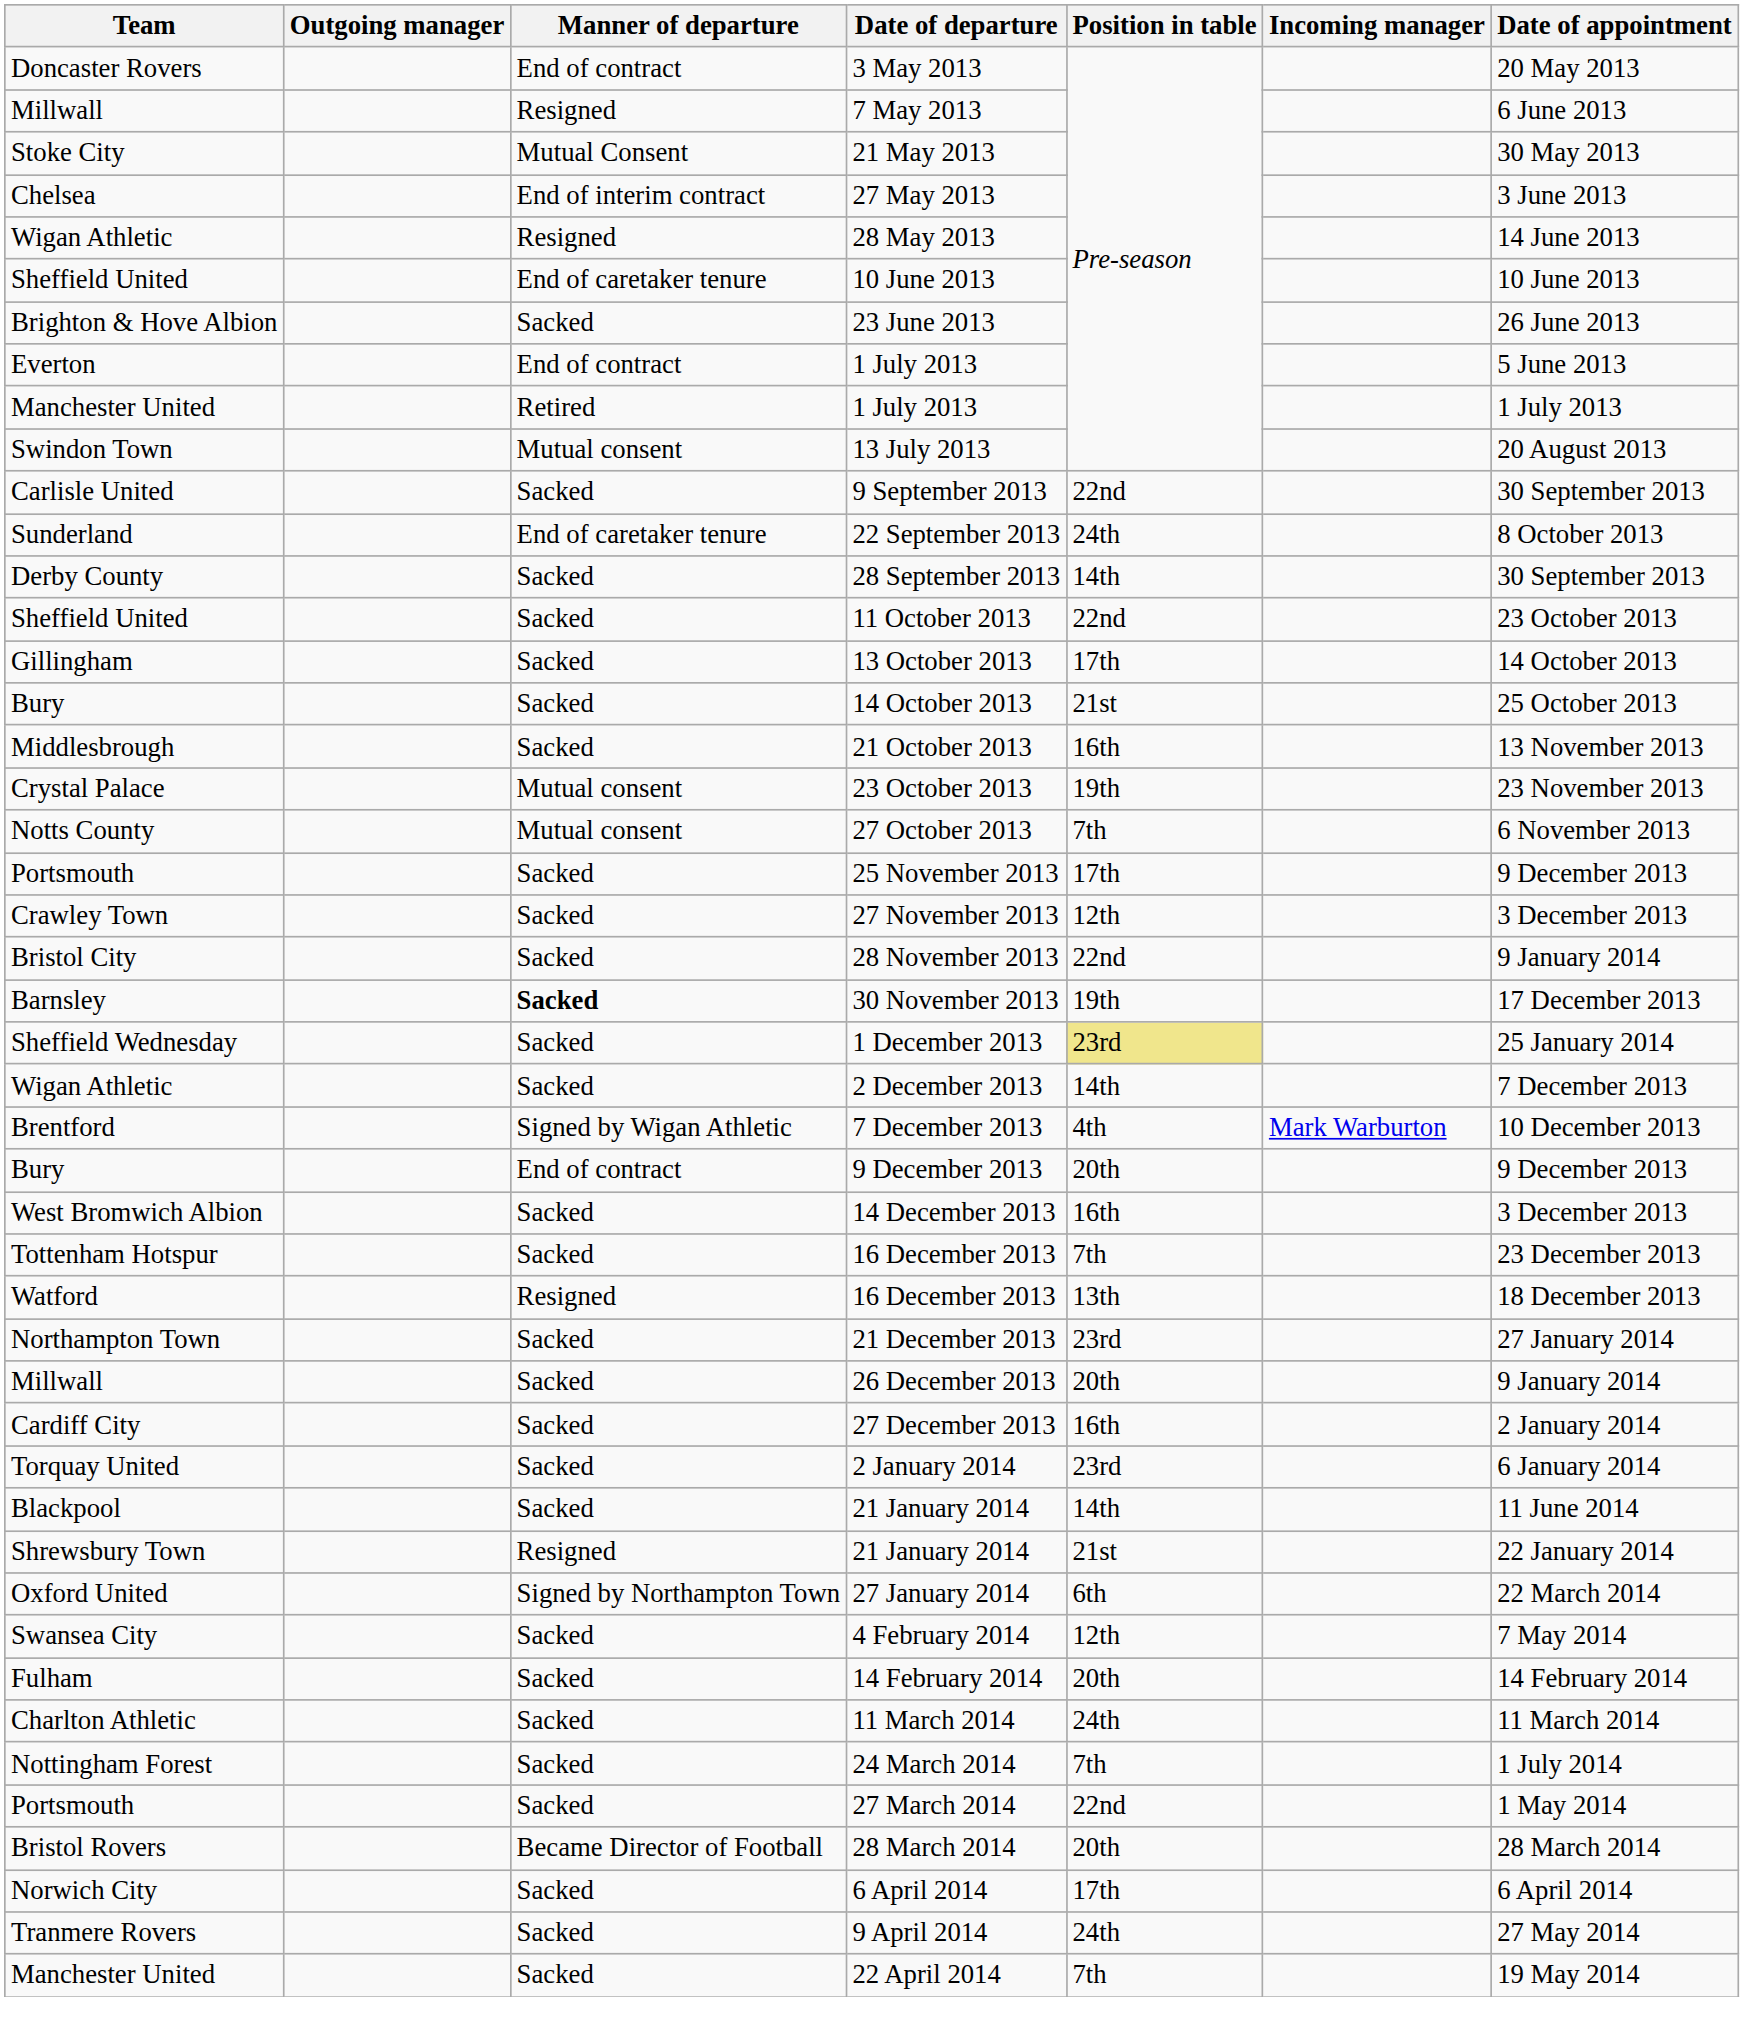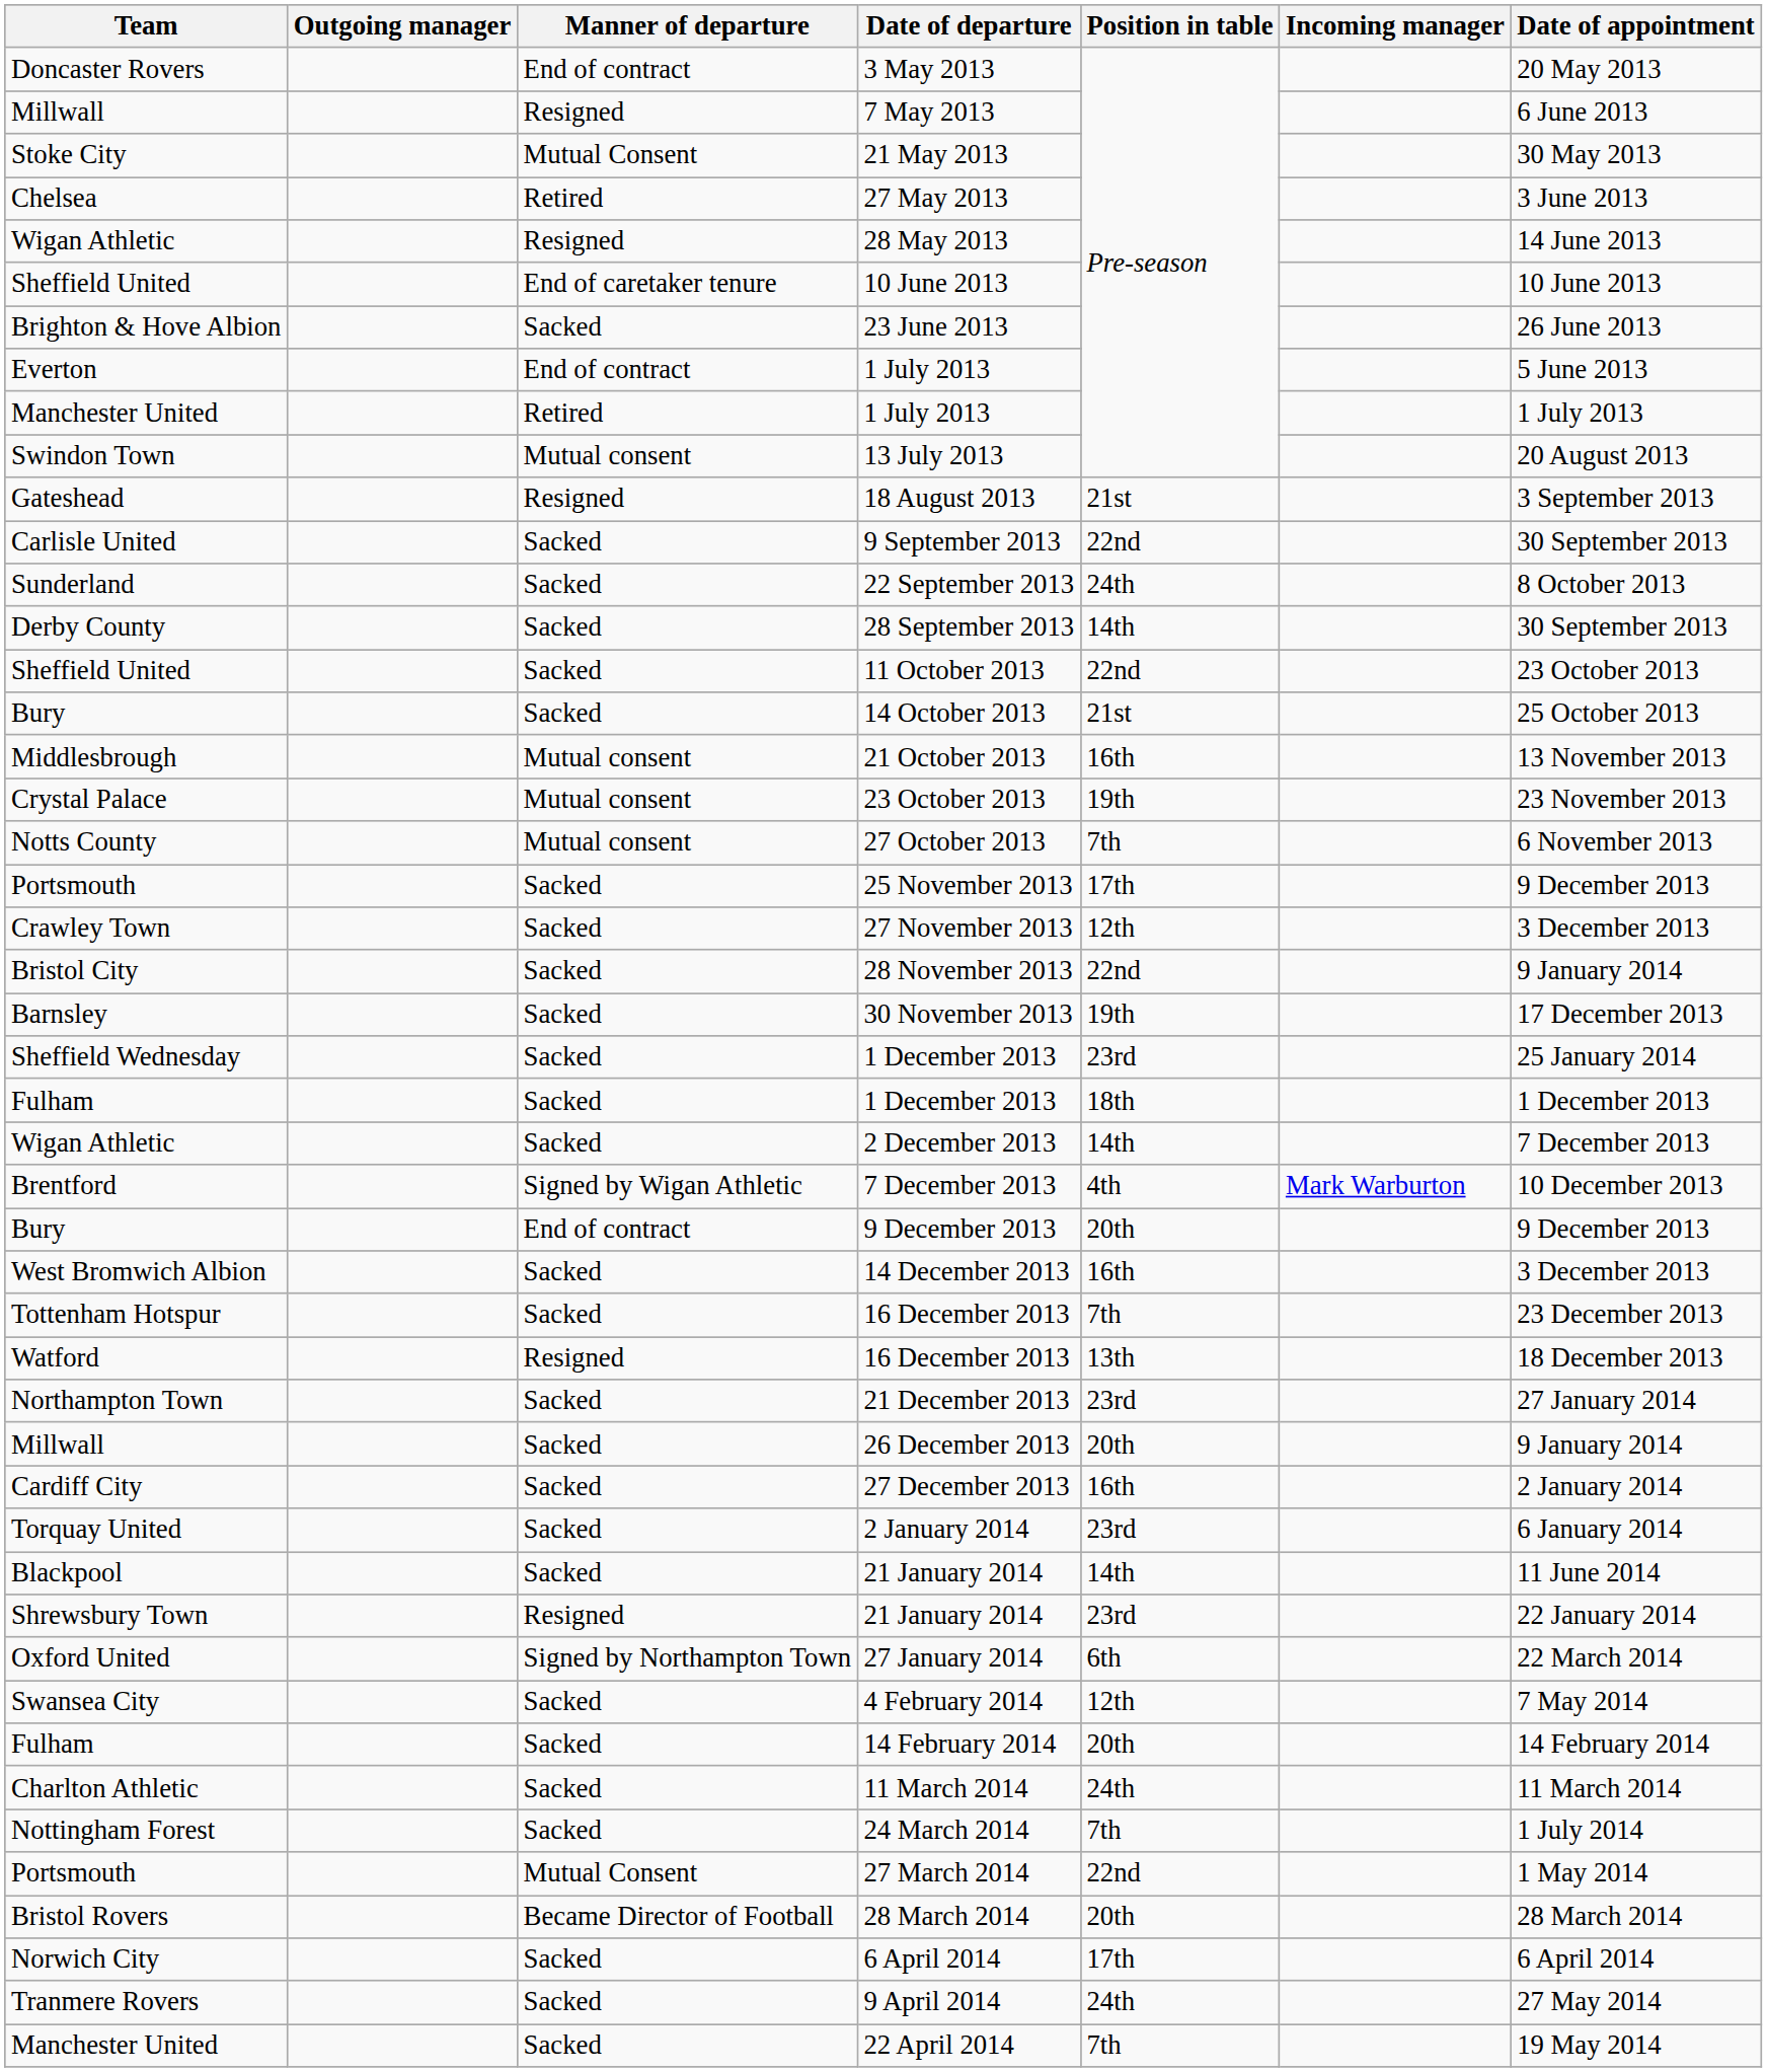27 May 2013 | Manner of departure: End of interim contract -> Retired
+ row: Gateshead | Resigned | 18 August 2013 | 21st | 3 September 2013
22 September 2013 | Manner of departure: End of caretaker tenure -> Sacked
- row: Gillingham | Sacked | 13 October 2013 | 17th | 14 October 2013
21 October 2013 | Manner of departure: Sacked -> Mutual consent
30 November 2013 | Manner of departure: bold -> normal
Sheffield Wednesday / 1 December 2013 | Position in table: khaki background -> no background
+ row: Fulham | Sacked | 1 December 2013 | 18th | 1 December 2013
Shrewsbury Town / 21 January 2014 | Position in table: 21st -> 23rd
27 March 2014 | Manner of departure: Sacked -> Mutual Consent
